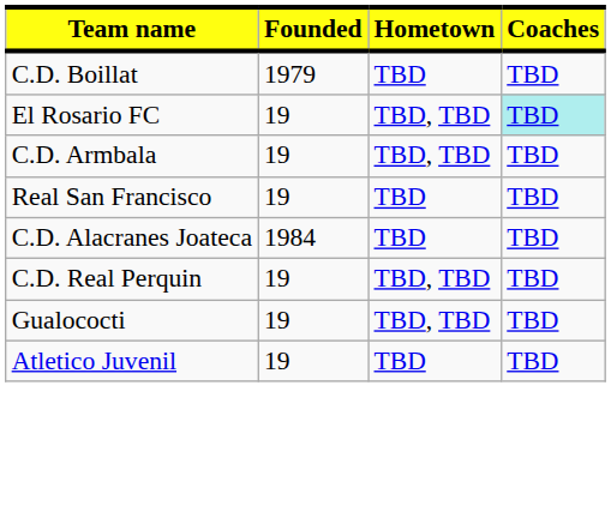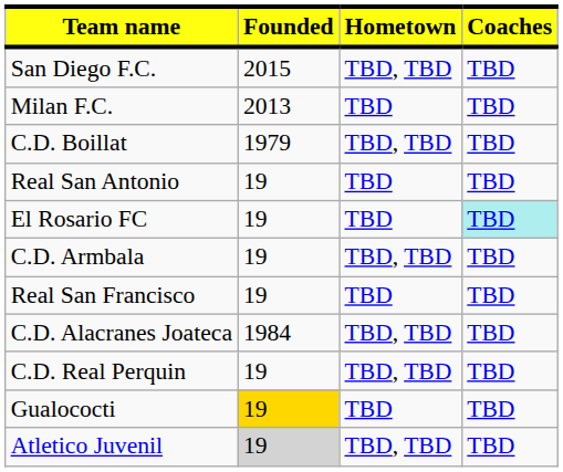+ row: San Diego F.C. | 2015 | TBD, TBD | TBD
+ row: Milan F.C. | 2013 | TBD | TBD
C.D. Boillat | Hometown: TBD -> TBD, TBD
+ row: Real San Antonio | 19 | TBD | TBD
El Rosario FC | Hometown: TBD, TBD -> TBD
C.D. Alacranes Joateca | Hometown: TBD -> TBD, TBD
Gualococti | Founded: no background -> gold background
Gualococti | Hometown: TBD, TBD -> TBD
Atletico Juvenil | Founded: no background -> lightgrey background
Atletico Juvenil | Hometown: TBD -> TBD, TBD
